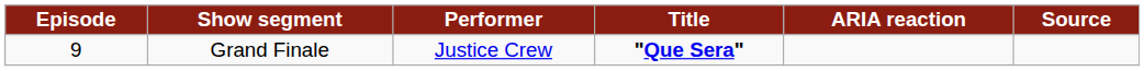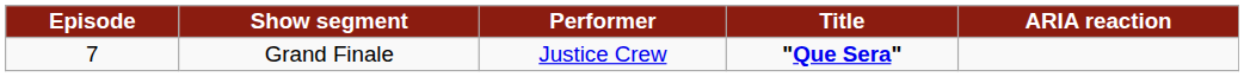- column: Source
Grand Finale | Episode: 9 -> 7
